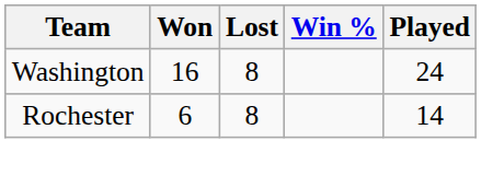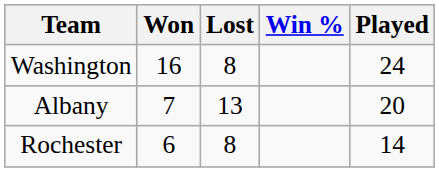+ row: Albany | 7 | 13 | 20
